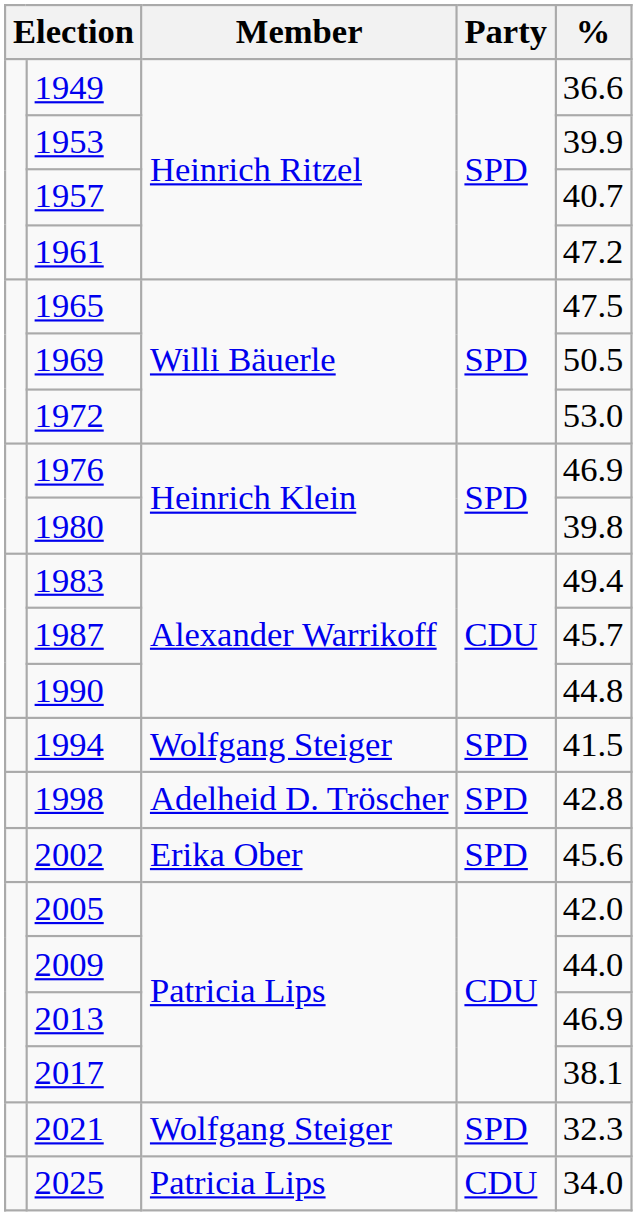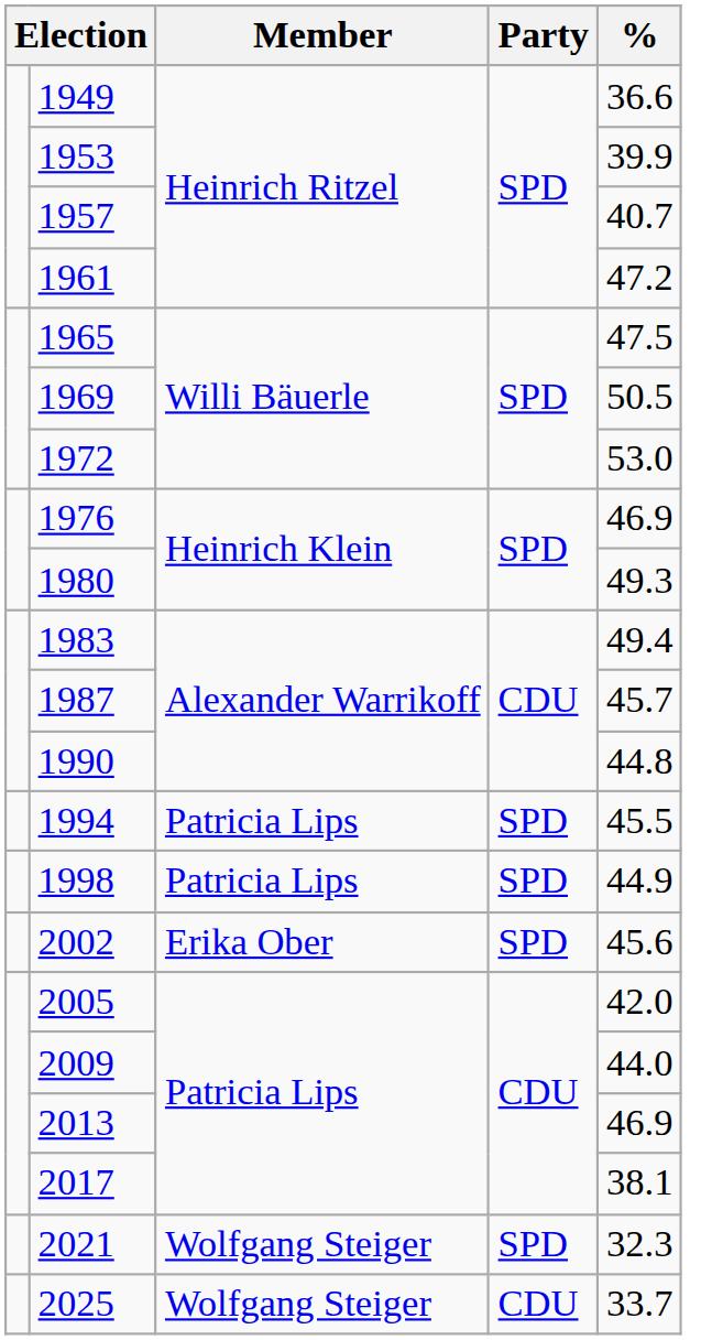1980 | %: 39.8 -> 49.3
1994 | Member: Wolfgang Steiger -> Patricia Lips
1994 | %: 41.5 -> 45.5
1998 | Member: Adelheid D. Tröscher -> Patricia Lips
1998 | %: 42.8 -> 44.9
2025 | Member: Patricia Lips -> Wolfgang Steiger
2025 | %: 34.0 -> 33.7
